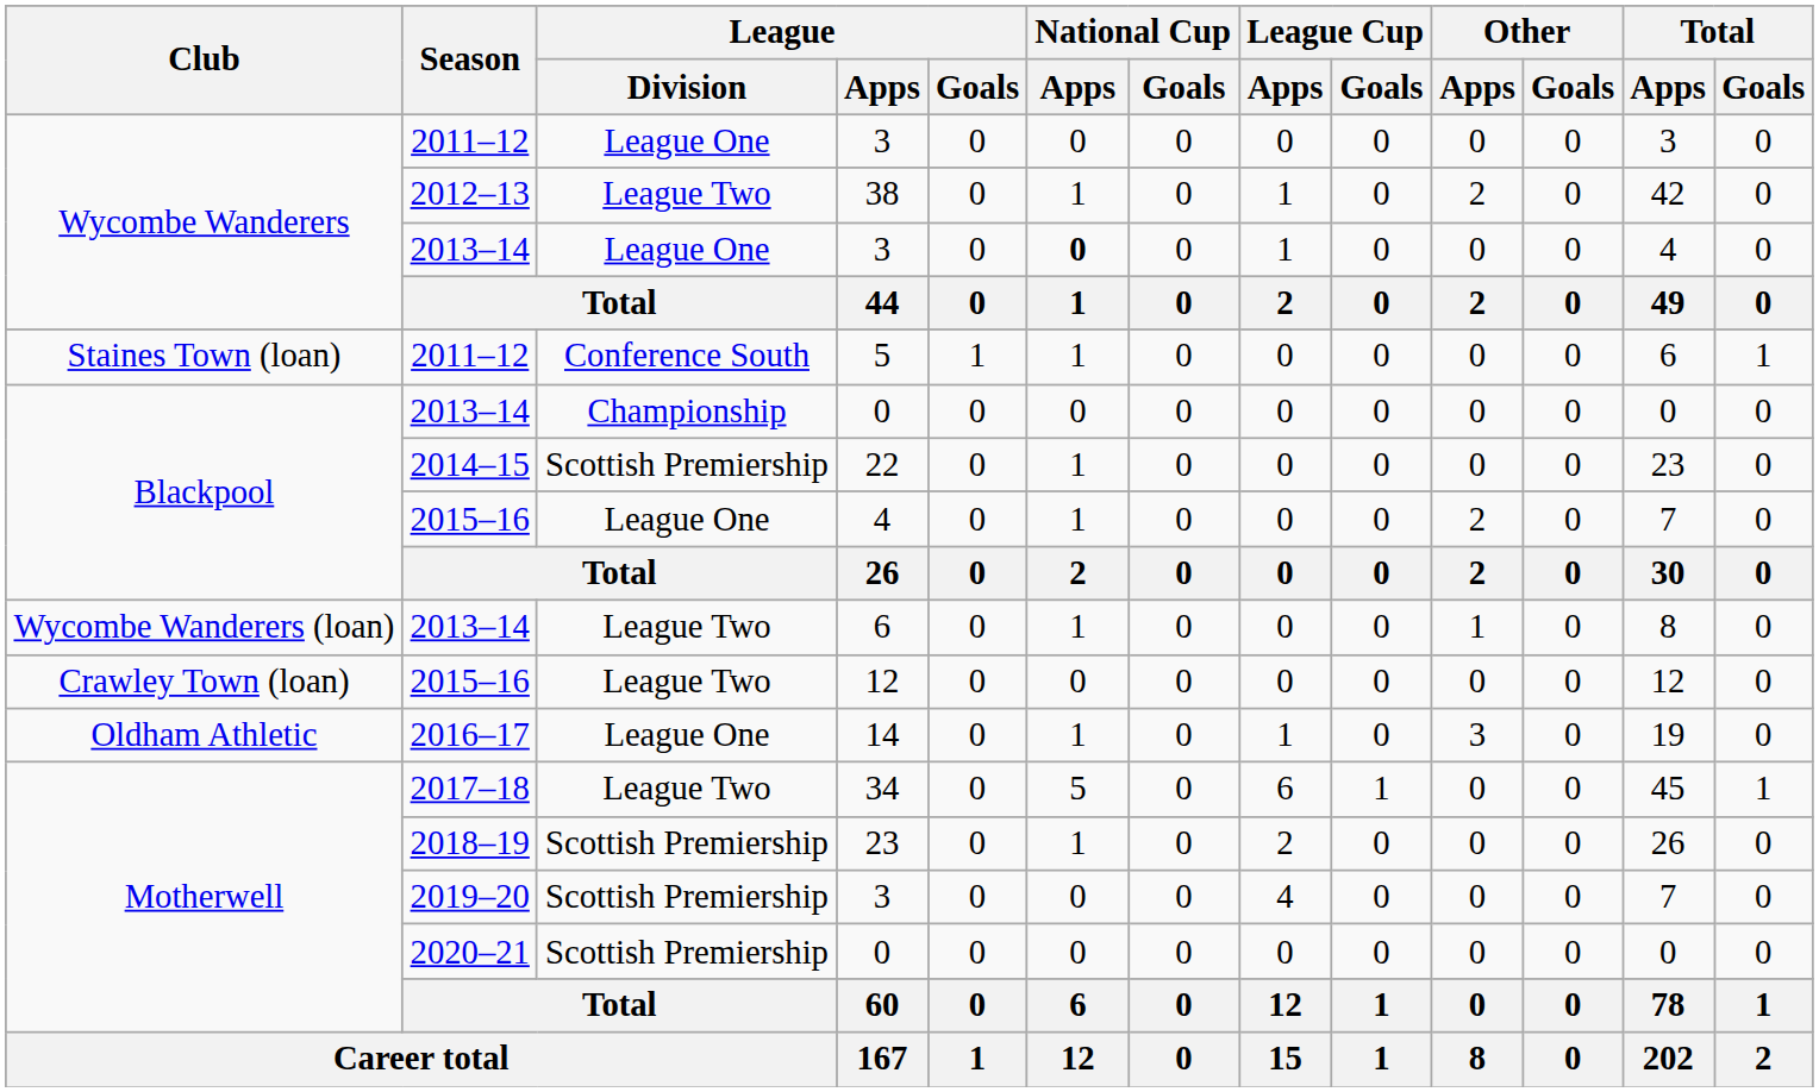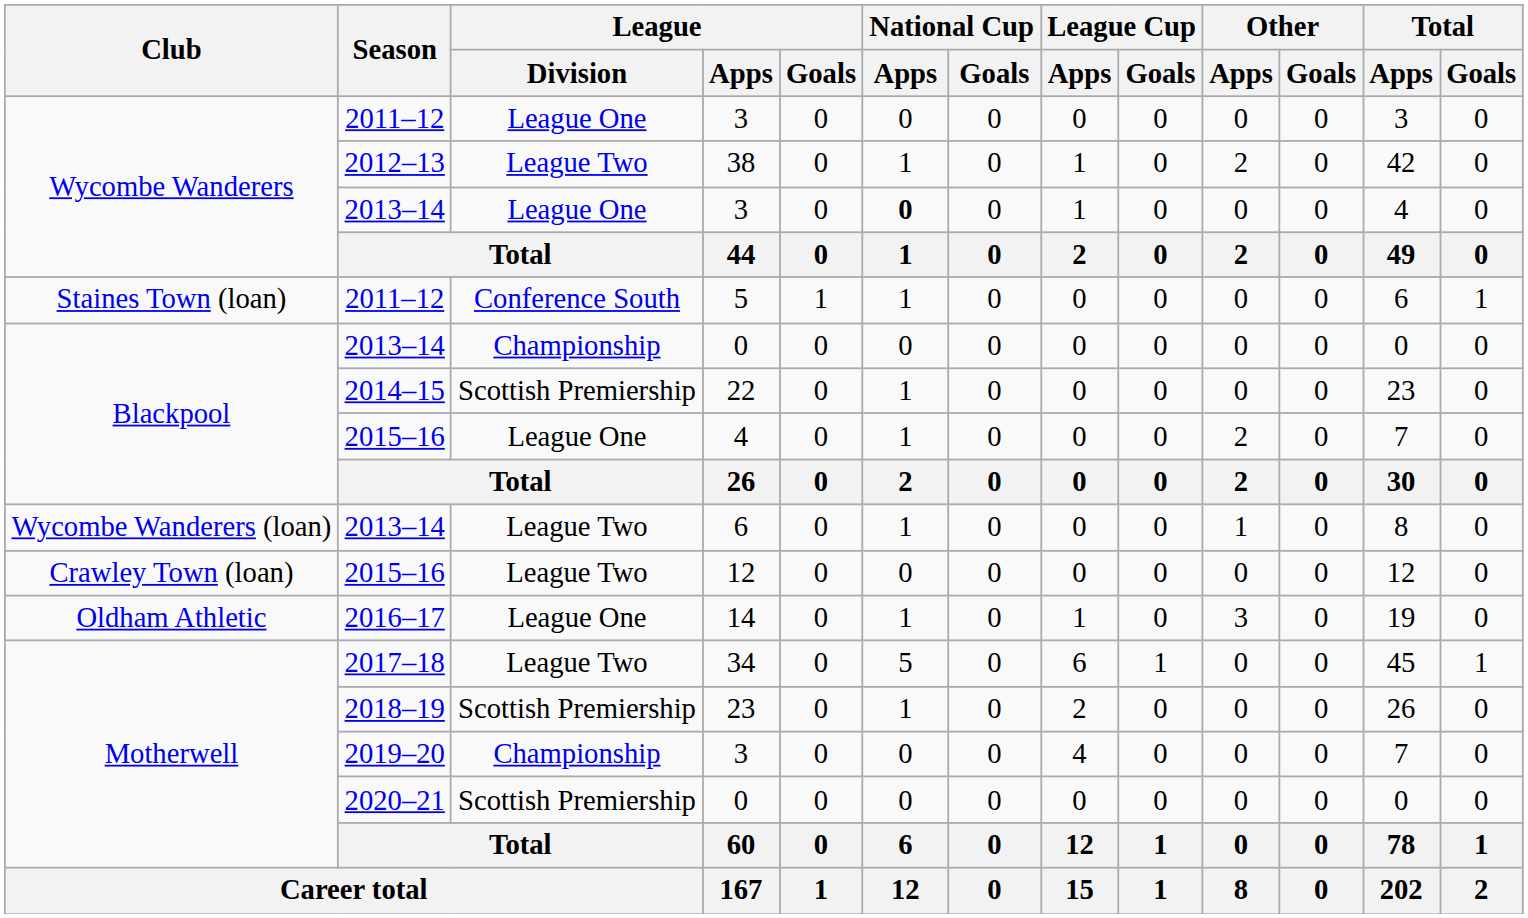2019–20 / 3 | League / Division: Scottish Premiership -> Championship
